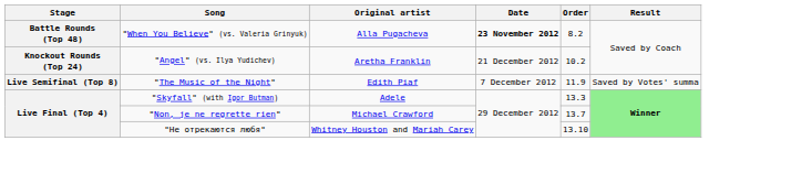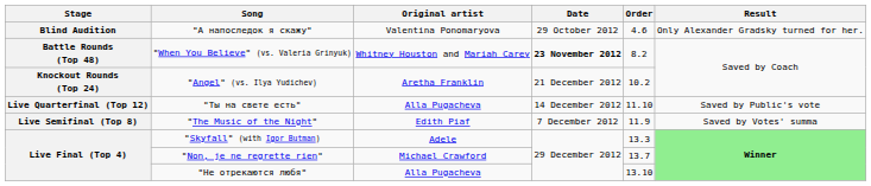+ row: Blind Audition | "А напоследок я скажу" | Valentina Ponomaryova | 29 October 2012 | 4.6 | Only Alexander Gradsky turned for her.
"When You Believe" (vs. Valeria Grinyuk) | Original artist: Alla Pugacheva -> Whitney Houston and Mariah Carey
+ row: Live Quarterfinal (Top 12) | "Ты на свете есть" | Alla Pugacheva | 14 December 2012 | 11.10 | Saved by Public's vote
"Не отрекаются любя" | Original artist: Whitney Houston and Mariah Carey -> Alla Pugacheva
